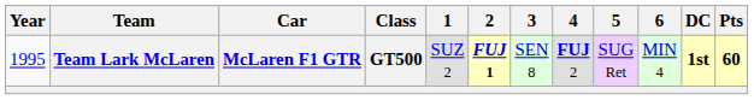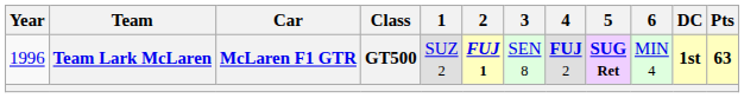Team Lark McLaren | Year: 1995 -> 1996
Team Lark McLaren | 5: normal -> bold
Team Lark McLaren | Pts: 60 -> 63
